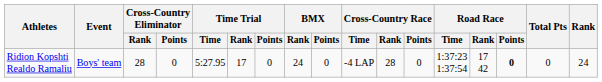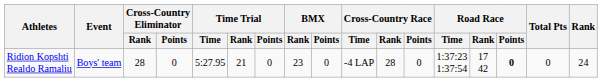Ridion Kopshti Realdo Ramaliu | Time Trial / Rank: 17 -> 21
Ridion Kopshti Realdo Ramaliu | BMX / Rank: 24 -> 23
